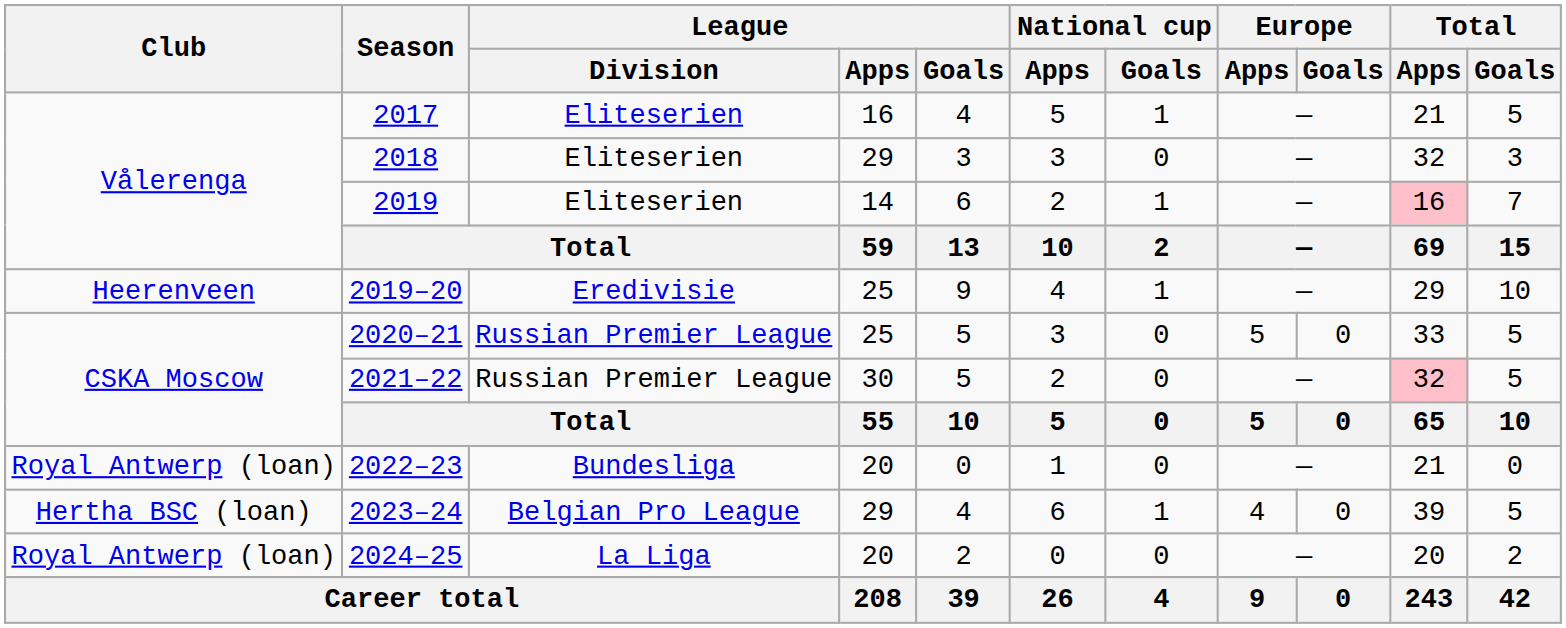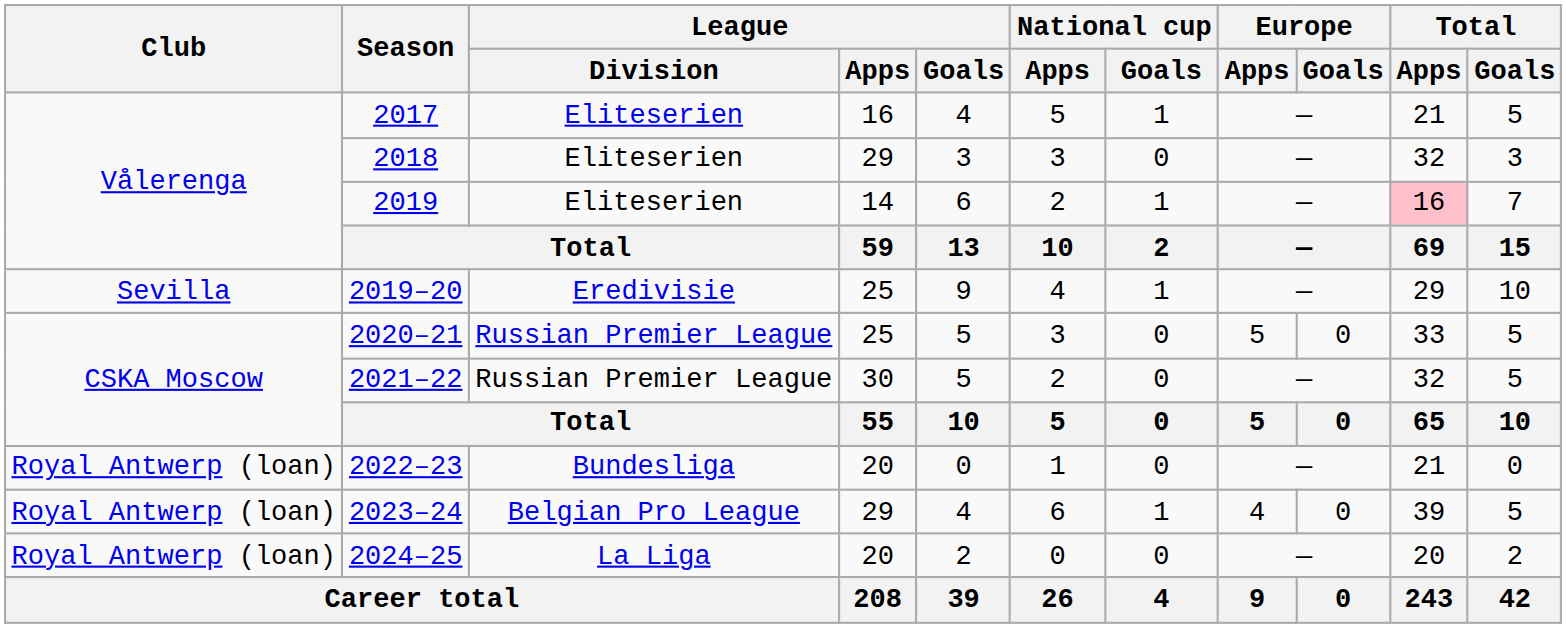2019–20 | Club: Heerenveen -> Sevilla
2021–22 | Total / Apps: pink background -> no background
2023–24 | Club: Hertha BSC (loan) -> Royal Antwerp (loan)
